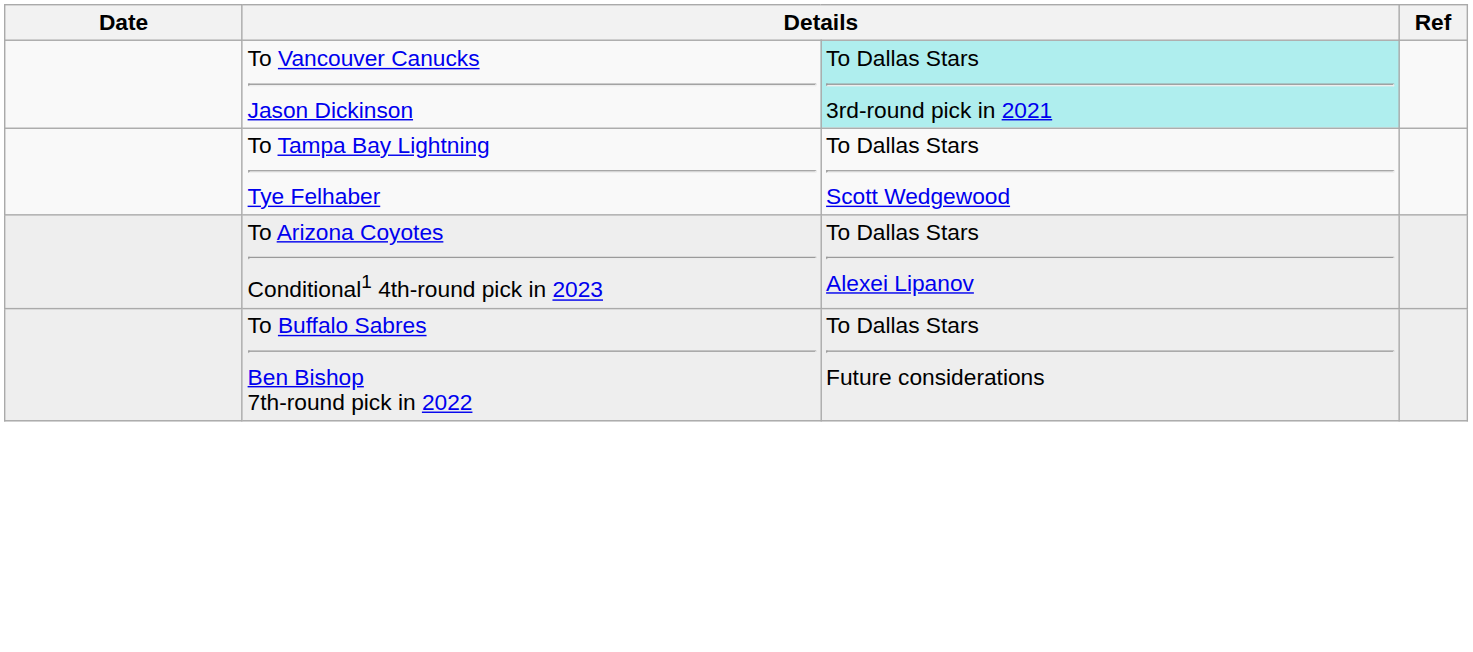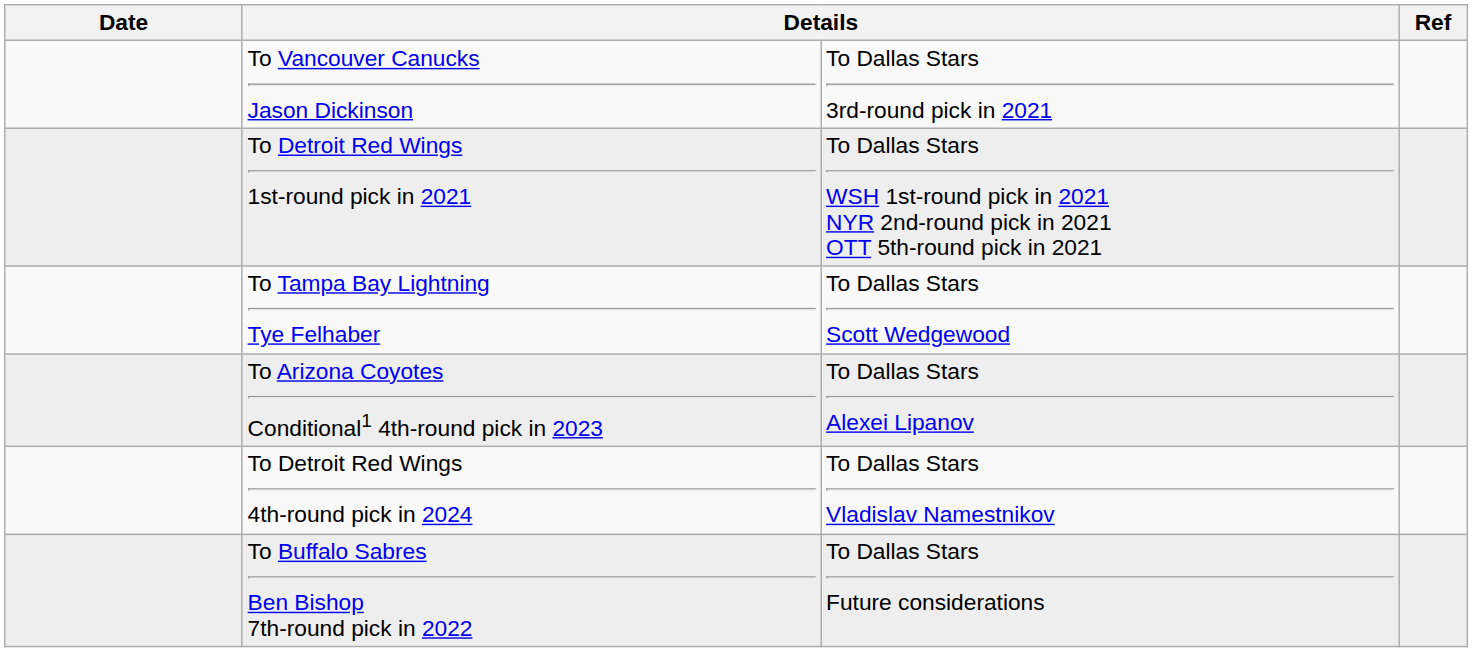To Vancouver Canucks Jason Dickinson | column 3: paleturquoise background -> no background
+ row: To Detroit Red Wings 1st-round pick in 2021 | To Dallas Stars WSH 1st-round pick in 2021 NYR 2nd-round pick in 2021 OTT 5th-round pick in 2021
+ row: To Detroit Red Wings 4th-round pick in 2024 | To Dallas Stars Vladislav Namestnikov
